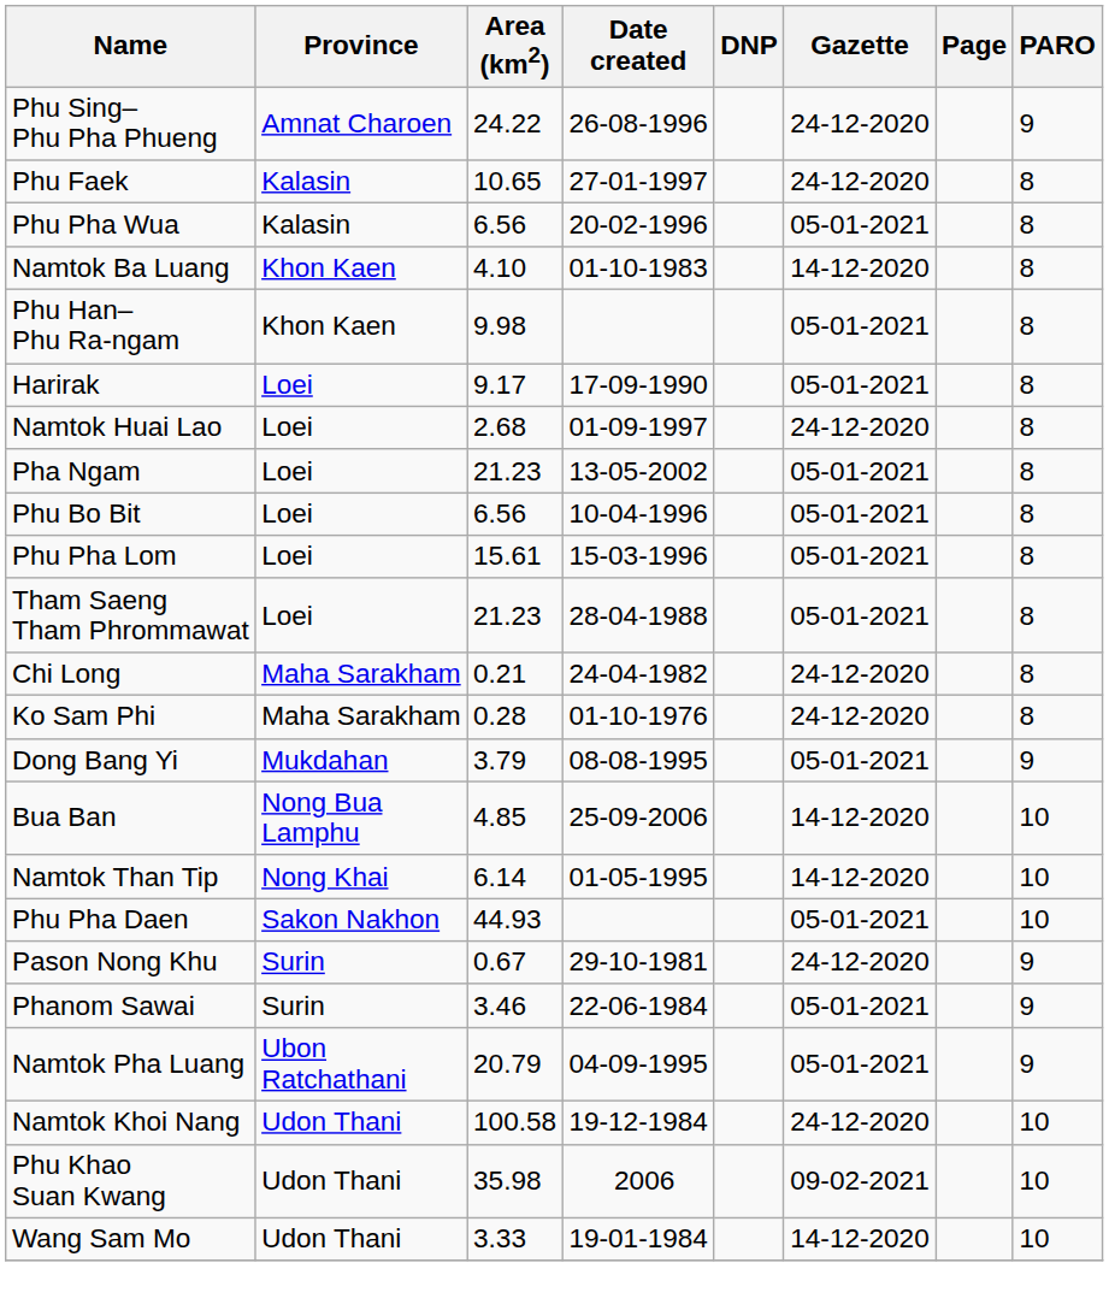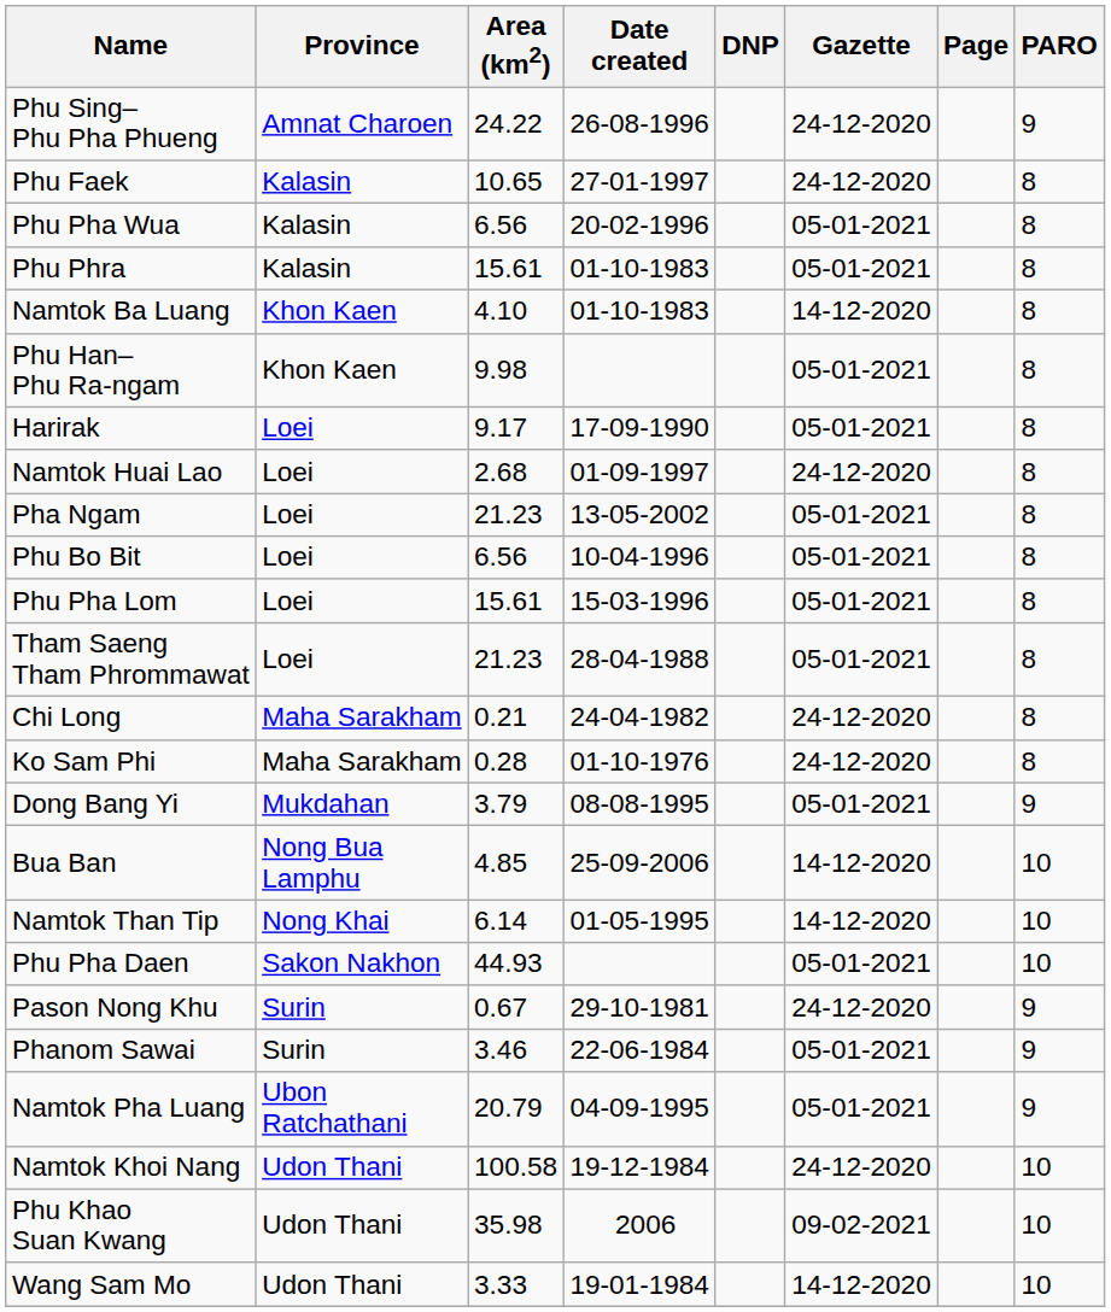+ row: Phu Phra | Kalasin | 15.61 | 01-10-1983 | 05-01-2021 | 8
